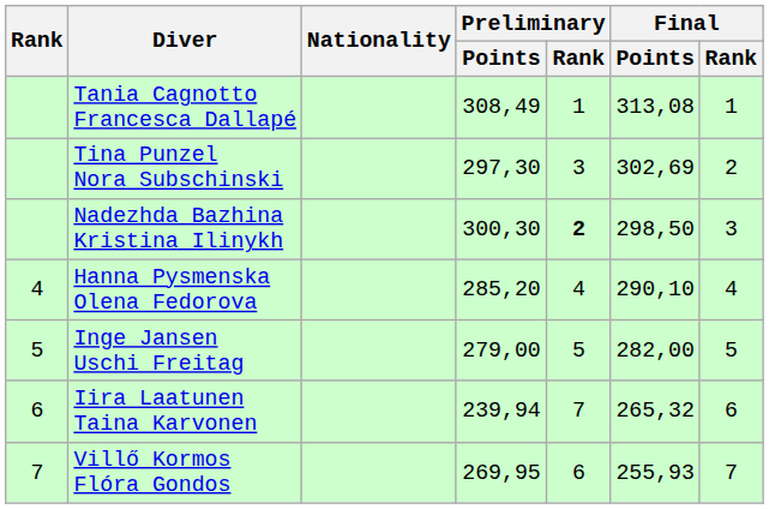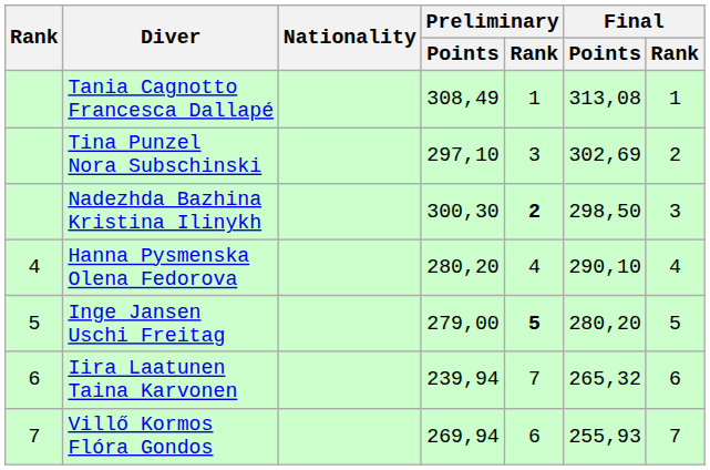Tina Punzel Nora Subschinski | Preliminary / Points: 297,30 -> 297,10
Hanna Pysmenska Olena Fedorova | Preliminary / Points: 285,20 -> 280,20
Inge Jansen Uschi Freitag | Preliminary / Rank: normal -> bold
Inge Jansen Uschi Freitag | Final / Points: 282,00 -> 280,20
Villő Kormos Flóra Gondos | Preliminary / Points: 269,95 -> 269,94
